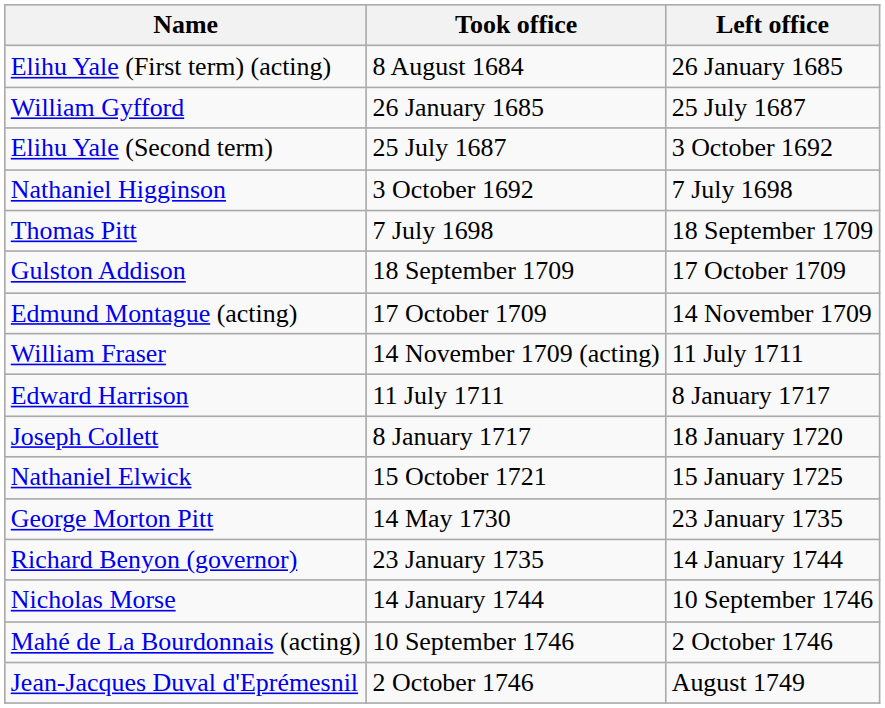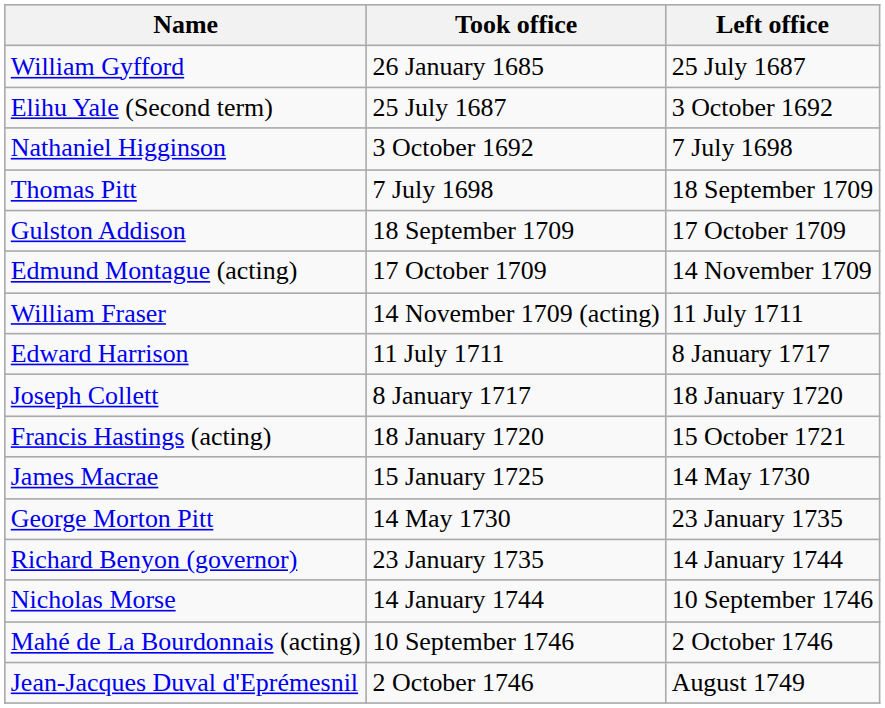- row: Elihu Yale (First term) (acting) | 8 August 1684 | 26 January 1685
+ row: Francis Hastings (acting) | 18 January 1720 | 15 October 1721
- row: Nathaniel Elwick | 15 October 1721 | 15 January 1725
+ row: James Macrae | 15 January 1725 | 14 May 1730
